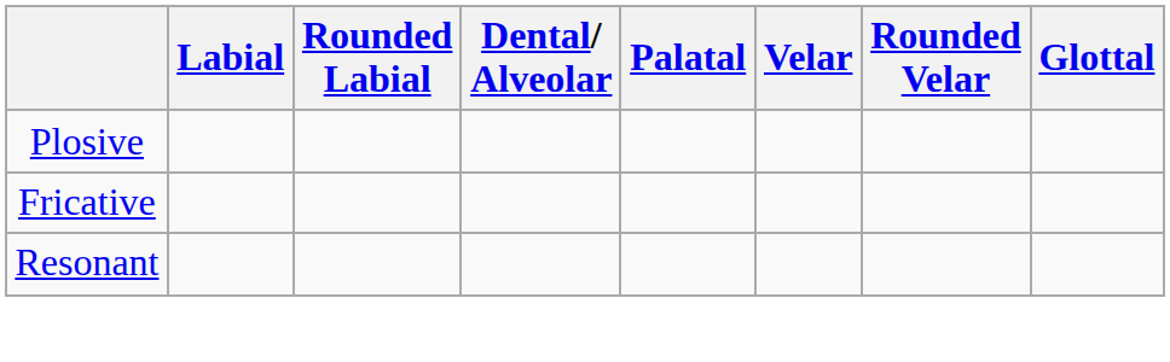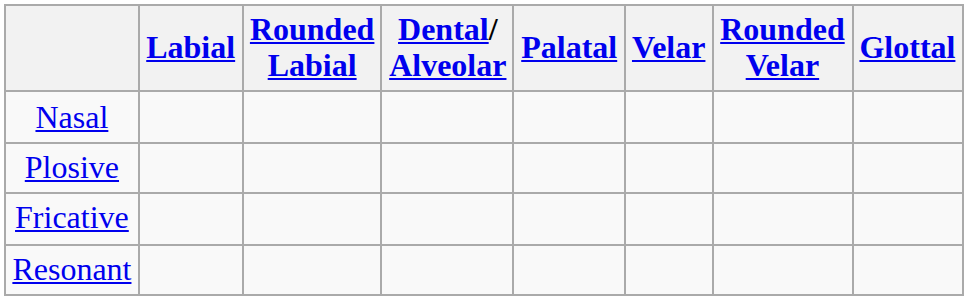+ row: Nasal
